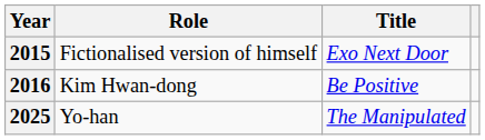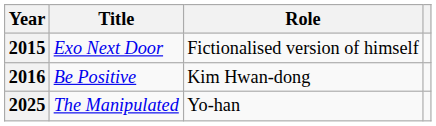columns swapped: Title <-> Role
